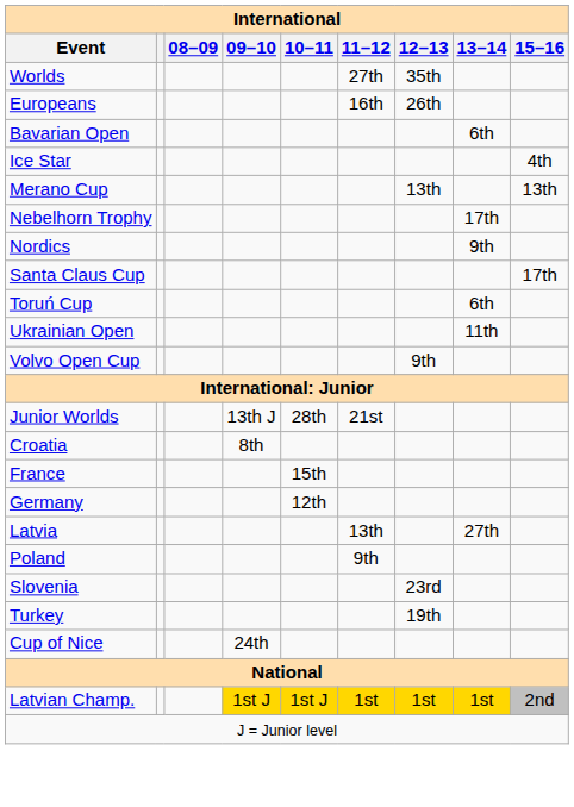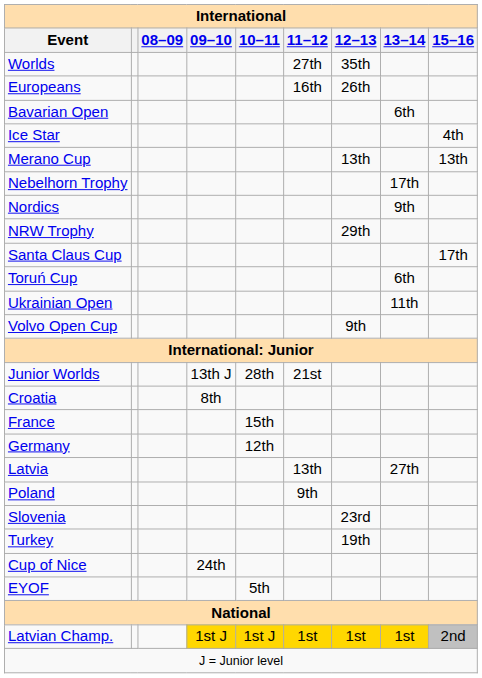+ row: NRW Trophy | 29th
+ row: EYOF | 5th
